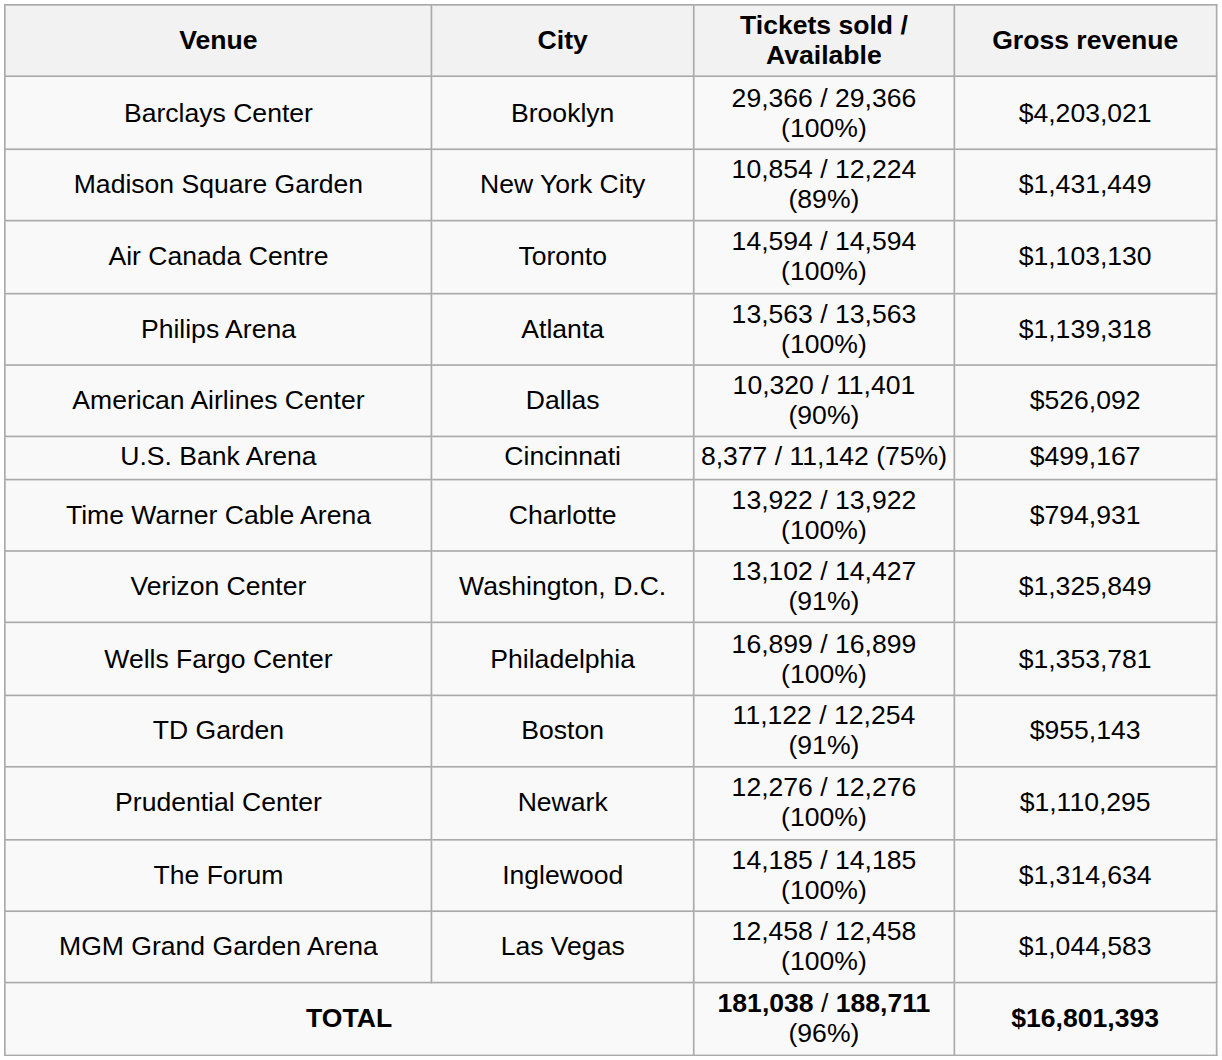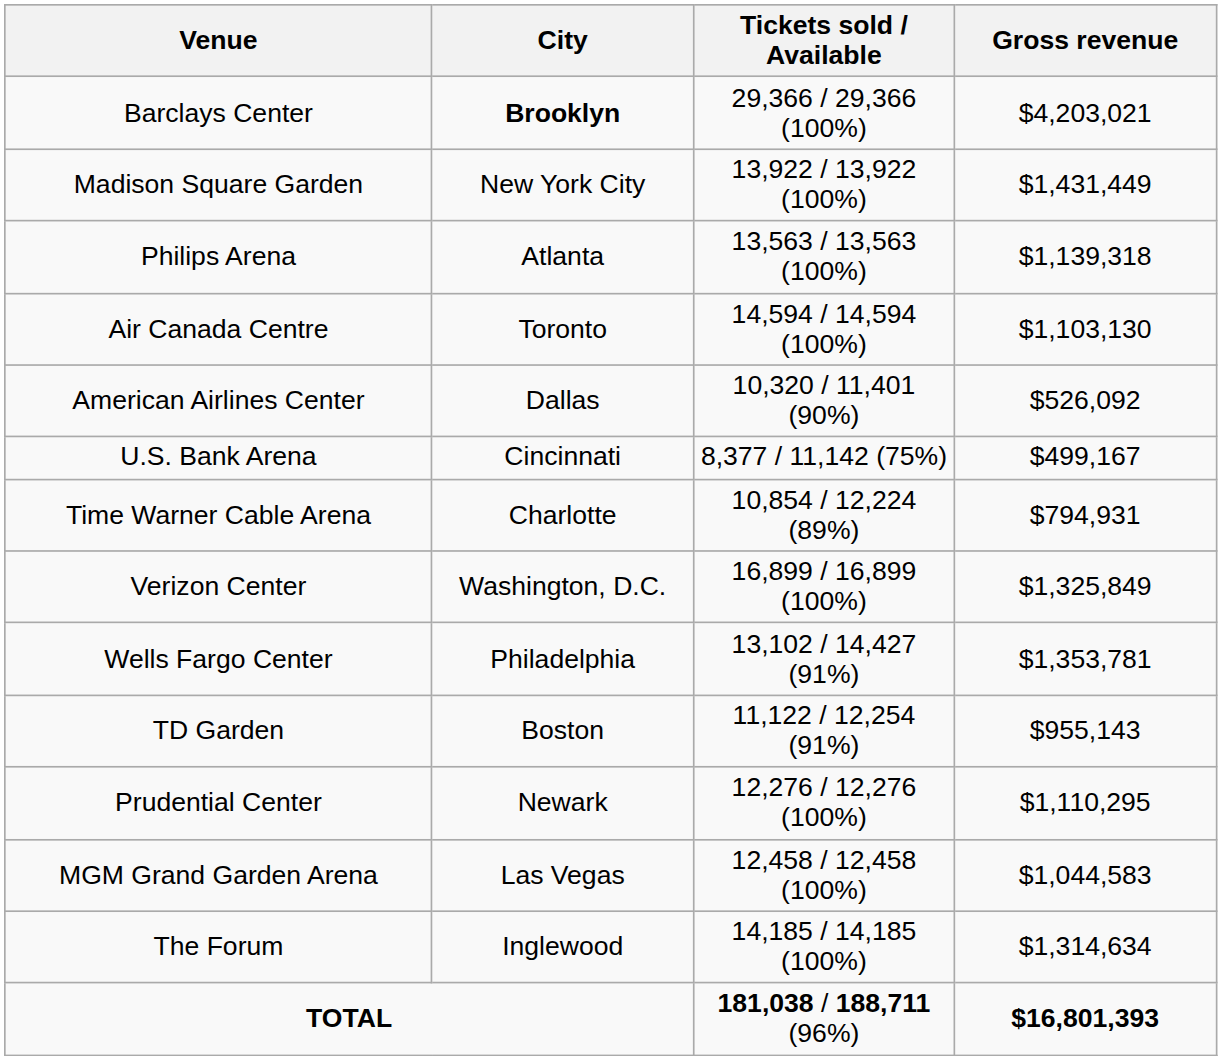Barclays Center | City: normal -> bold
Madison Square Garden | Tickets sold / Available: 10,854 / 12,224 (89%) -> 13,922 / 13,922 (100%)
rows swapped: Air Canada Centre <-> Philips Arena
Time Warner Cable Arena | Tickets sold / Available: 13,922 / 13,922 (100%) -> 10,854 / 12,224 (89%)
Verizon Center | Tickets sold / Available: 13,102 / 14,427 (91%) -> 16,899 / 16,899 (100%)
Wells Fargo Center | Tickets sold / Available: 16,899 / 16,899 (100%) -> 13,102 / 14,427 (91%)
rows swapped: MGM Grand Garden Arena <-> The Forum
